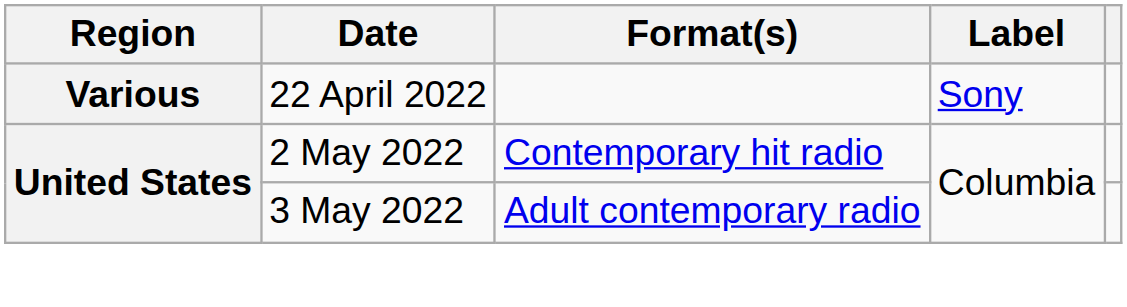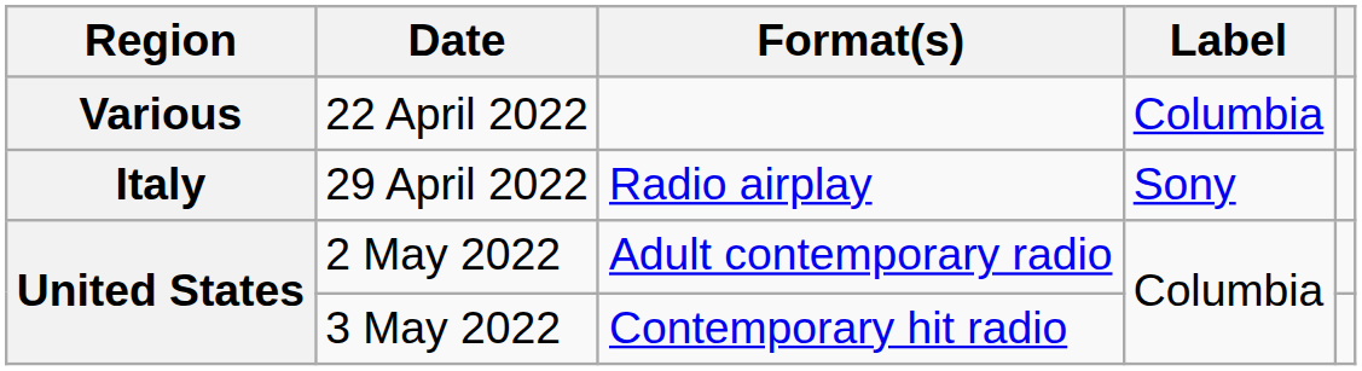22 April 2022 | Label: Sony -> Columbia
+ row: Italy | 29 April 2022 | Radio airplay | Sony
2 May 2022 | Format(s): Contemporary hit radio -> Adult contemporary radio
3 May 2022 | Format(s): Adult contemporary radio -> Contemporary hit radio
